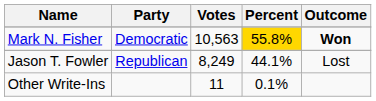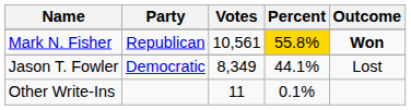Mark N. Fisher | Party: Democratic -> Republican
Mark N. Fisher | Votes: 10,563 -> 10,561
Jason T. Fowler | Party: Republican -> Democratic
Jason T. Fowler | Votes: 8,249 -> 8,349
